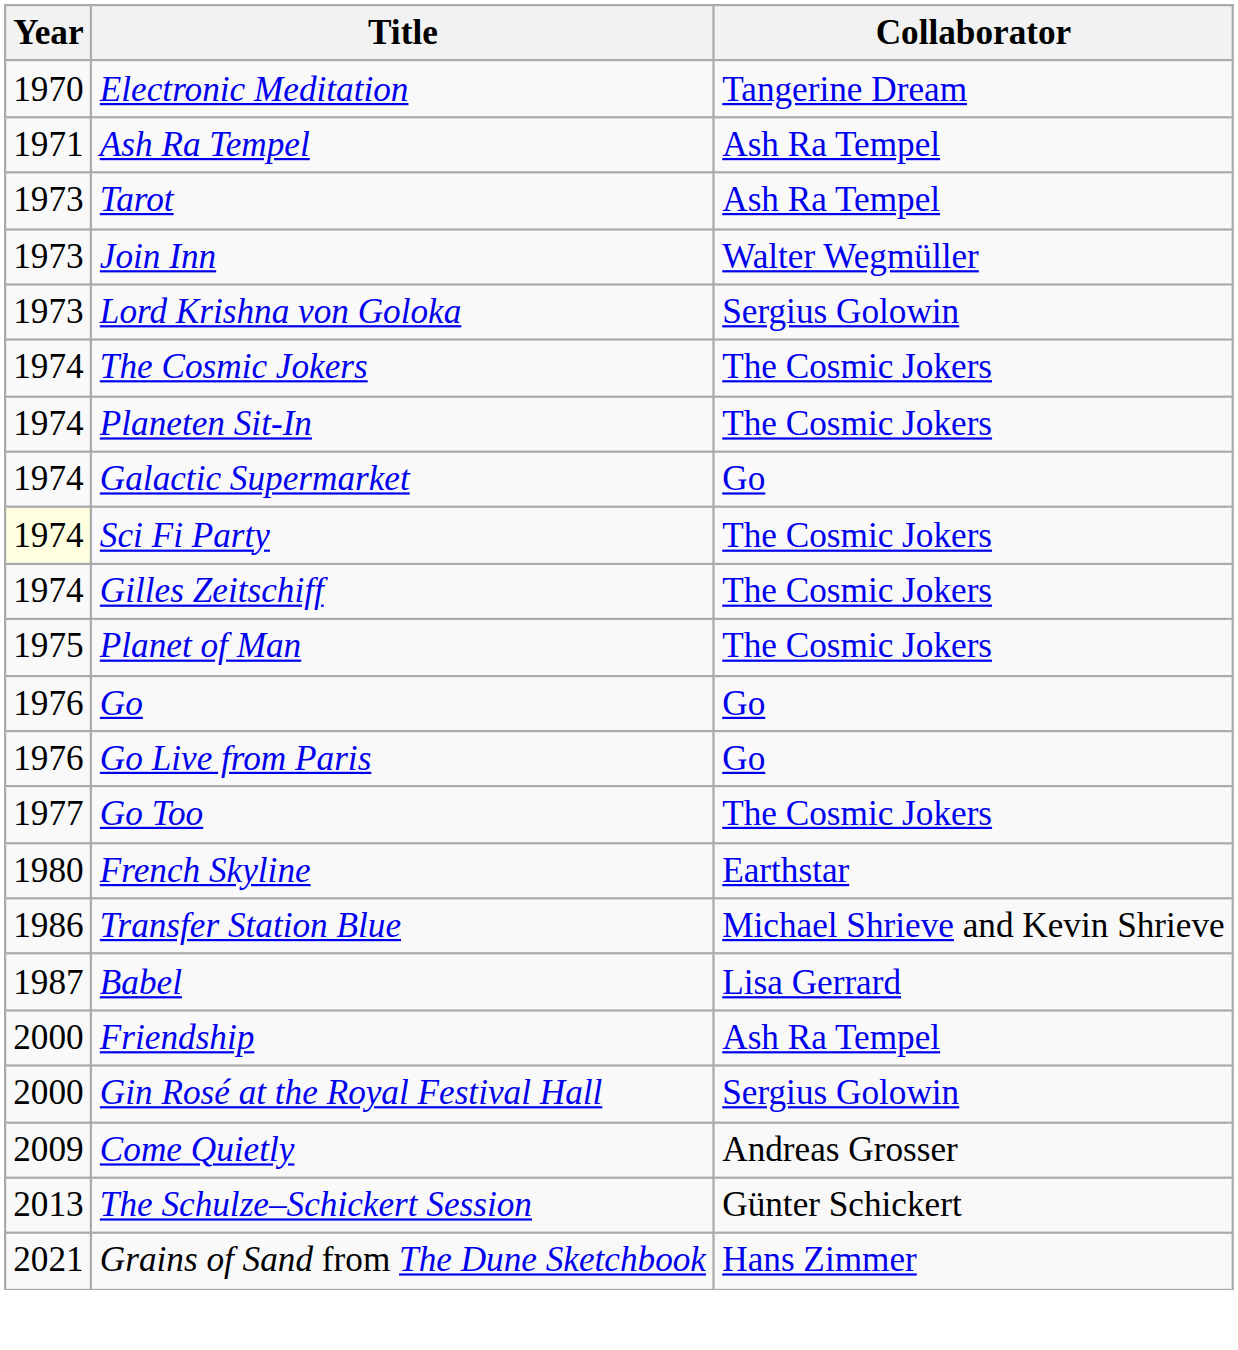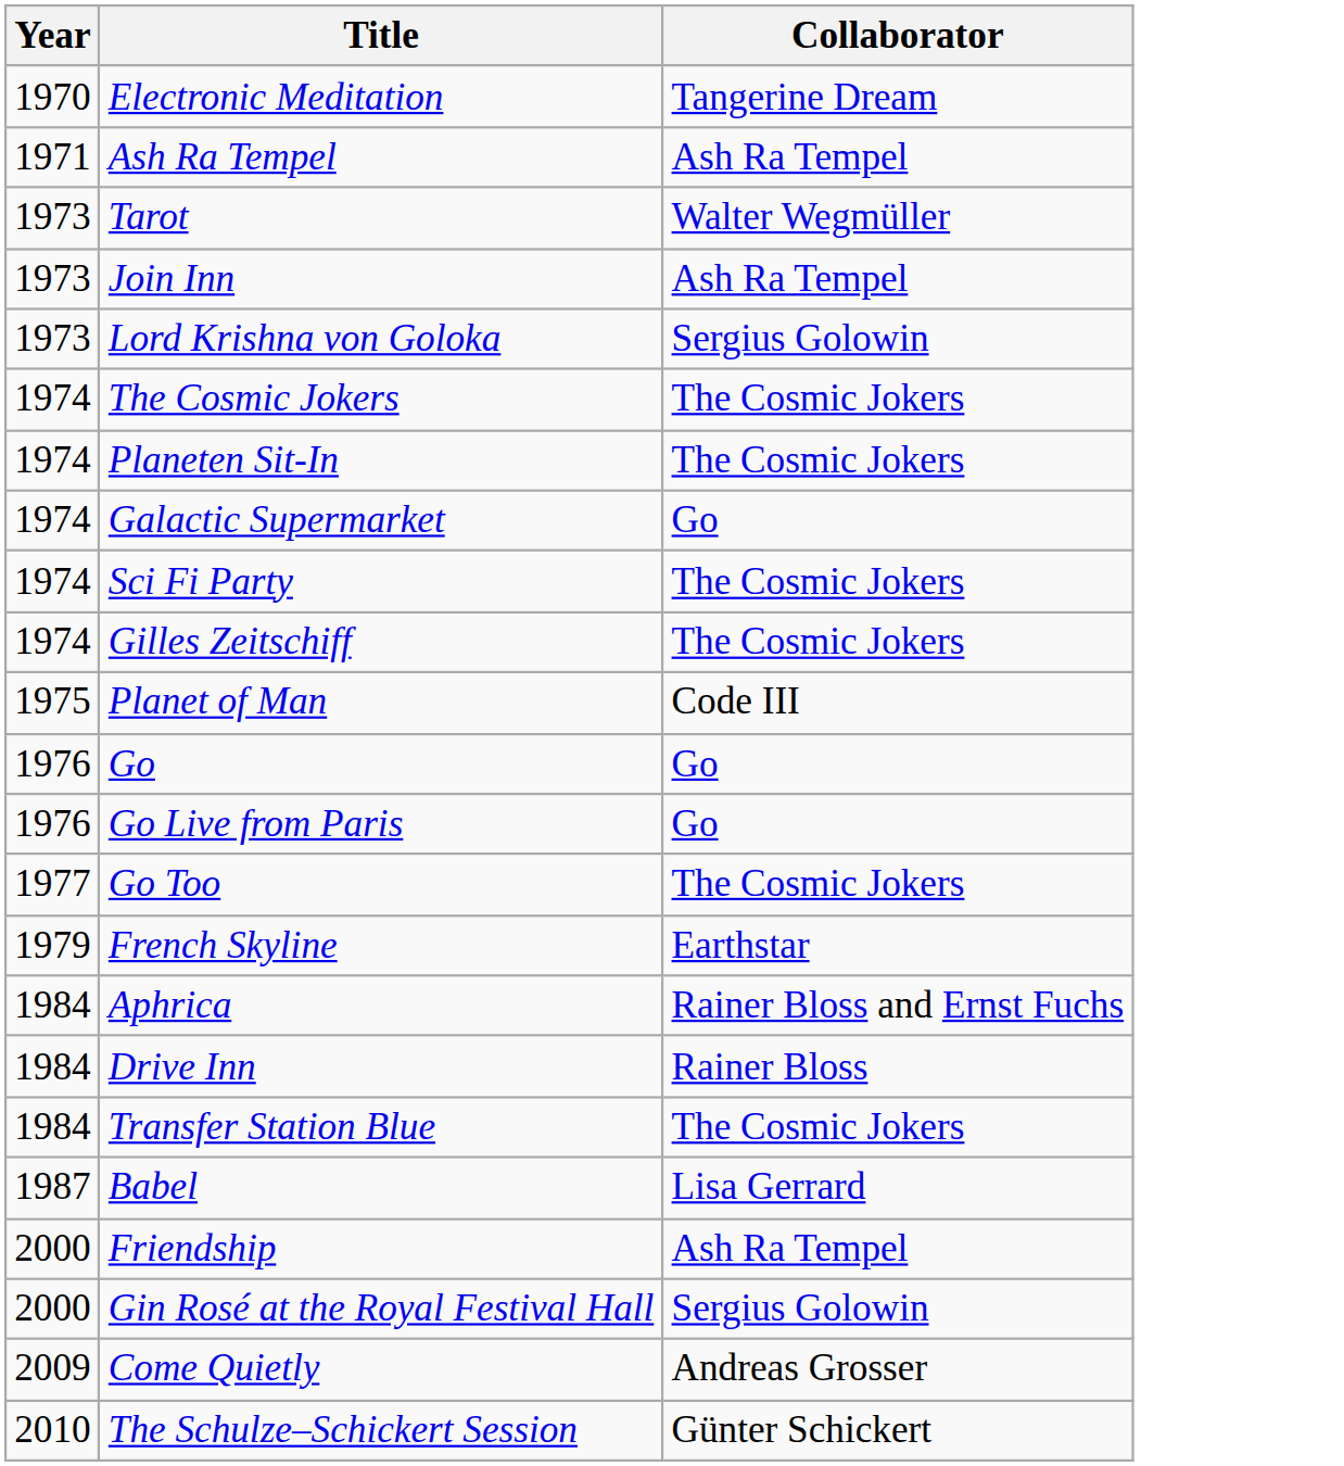Tarot | Collaborator: Ash Ra Tempel -> Walter Wegmüller
Join Inn | Collaborator: Walter Wegmüller -> Ash Ra Tempel
Sci Fi Party | Year: lightyellow background -> no background
Planet of Man | Collaborator: The Cosmic Jokers -> Code III
French Skyline | Year: 1980 -> 1979
+ row: 1984 | Aphrica | Rainer Bloss and Ernst Fuchs
+ row: 1984 | Drive Inn | Rainer Bloss
Transfer Station Blue | Year: 1986 -> 1984
Transfer Station Blue | Collaborator: Michael Shrieve and Kevin Shrieve -> The Cosmic Jokers
The Schulze–Schickert Session | Year: 2013 -> 2010
- row: 2021 | Grains of Sand from The Dune Sketchbook | Hans Zimmer
